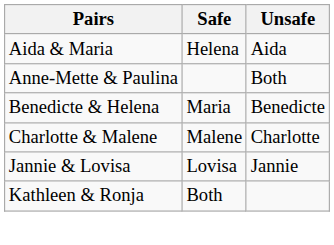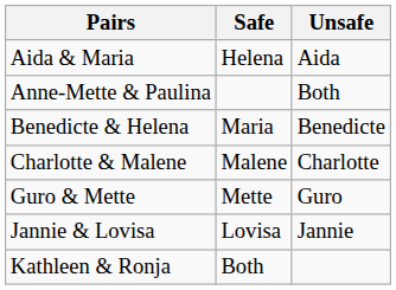+ row: Guro & Mette | Mette | Guro
